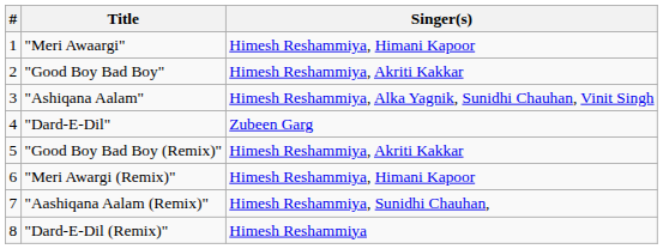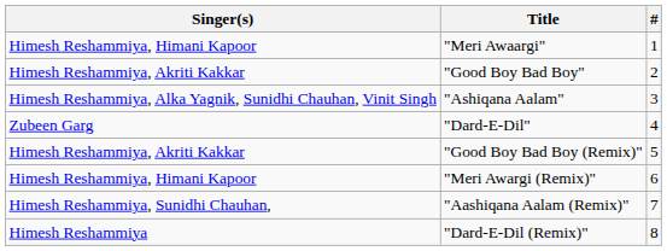columns swapped: # <-> Singer(s)
